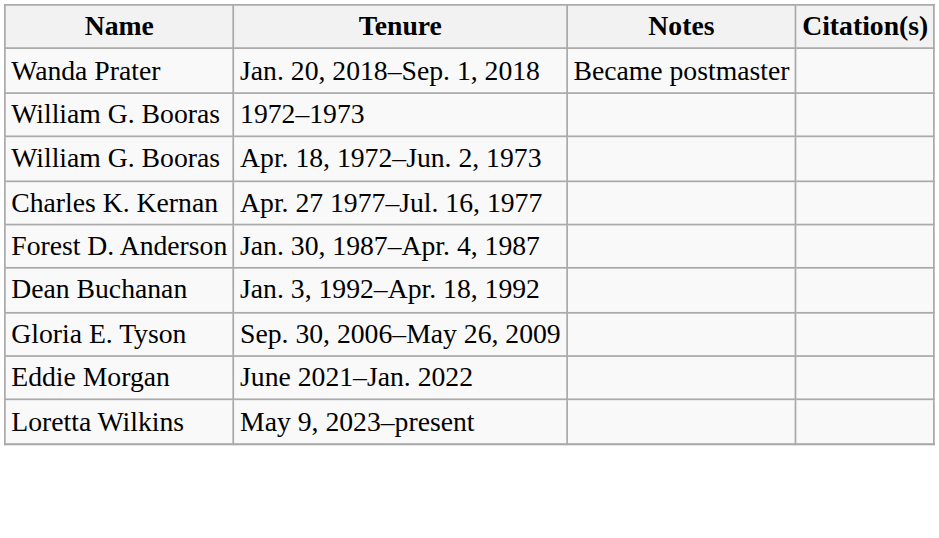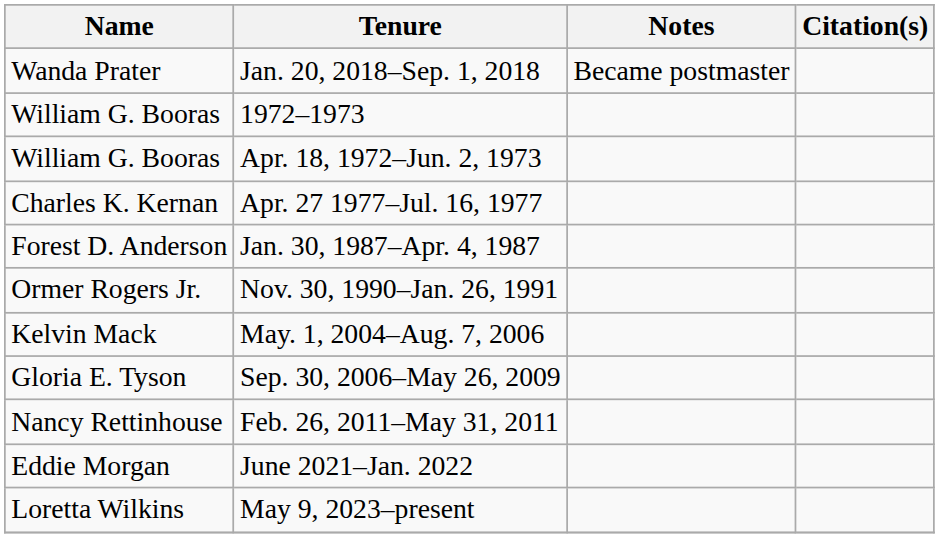+ row: Ormer Rogers Jr. | Nov. 30, 1990–Jan. 26, 1991
- row: Dean Buchanan | Jan. 3, 1992–Apr. 18, 1992
+ row: Kelvin Mack | May. 1, 2004–Aug. 7, 2006
+ row: Nancy Rettinhouse | Feb. 26, 2011–May 31, 2011
